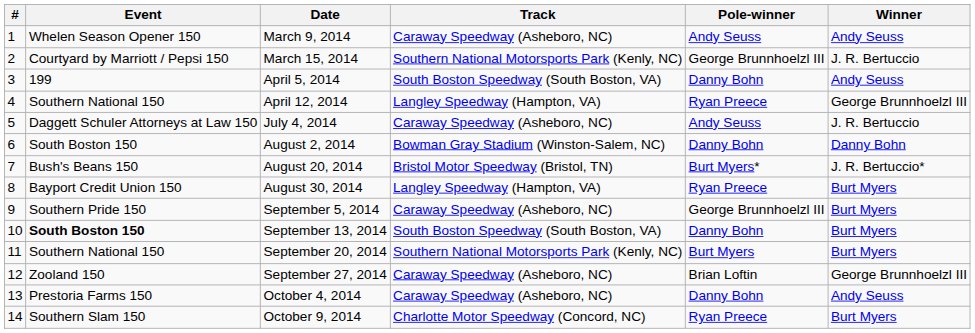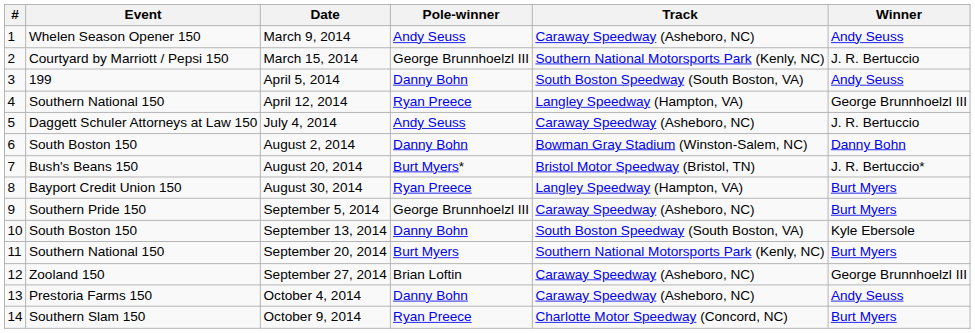columns swapped: Track <-> Pole-winner
September 13, 2014 | Event: bold -> normal
September 13, 2014 | Winner: Burt Myers -> Kyle Ebersole
